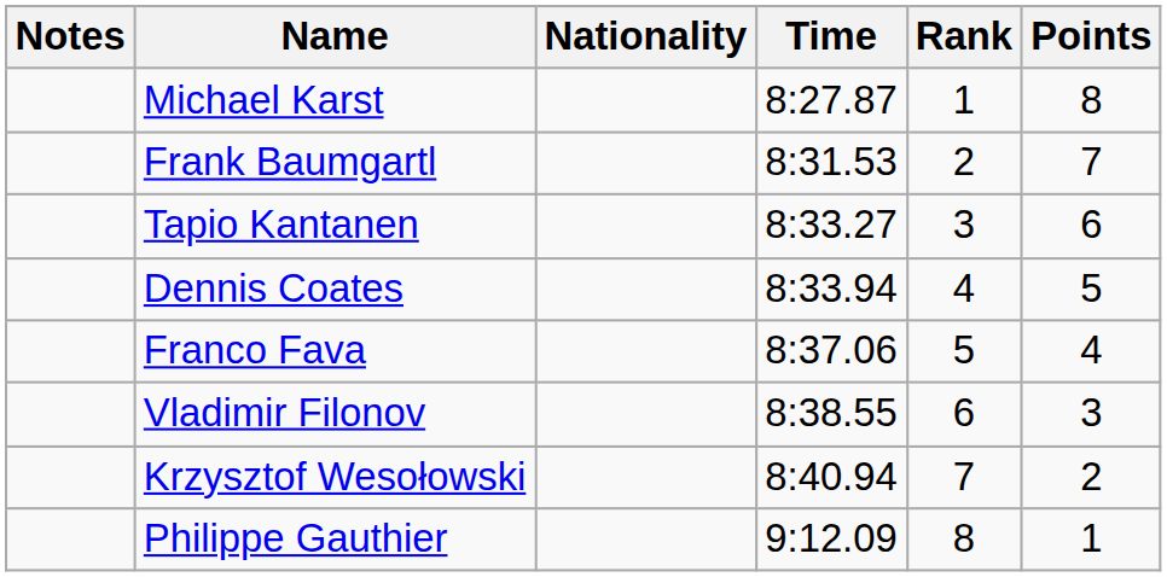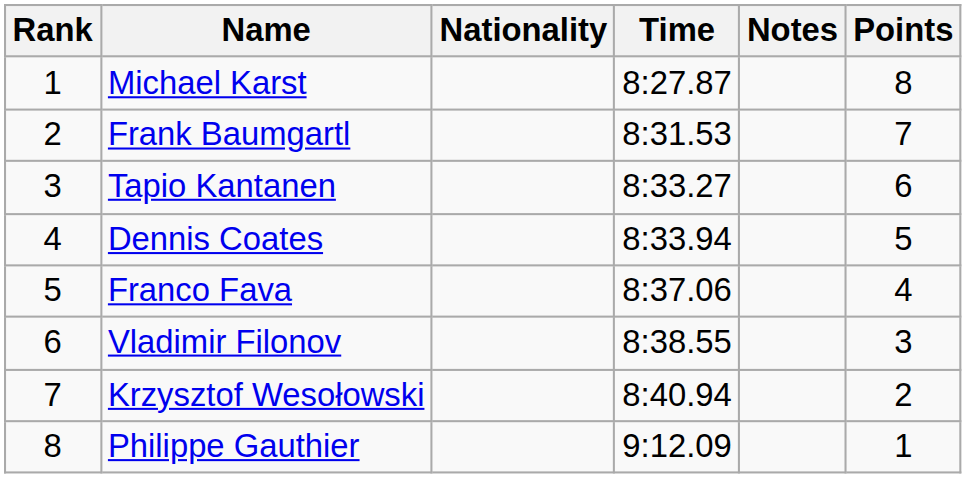columns swapped: Rank <-> Notes
